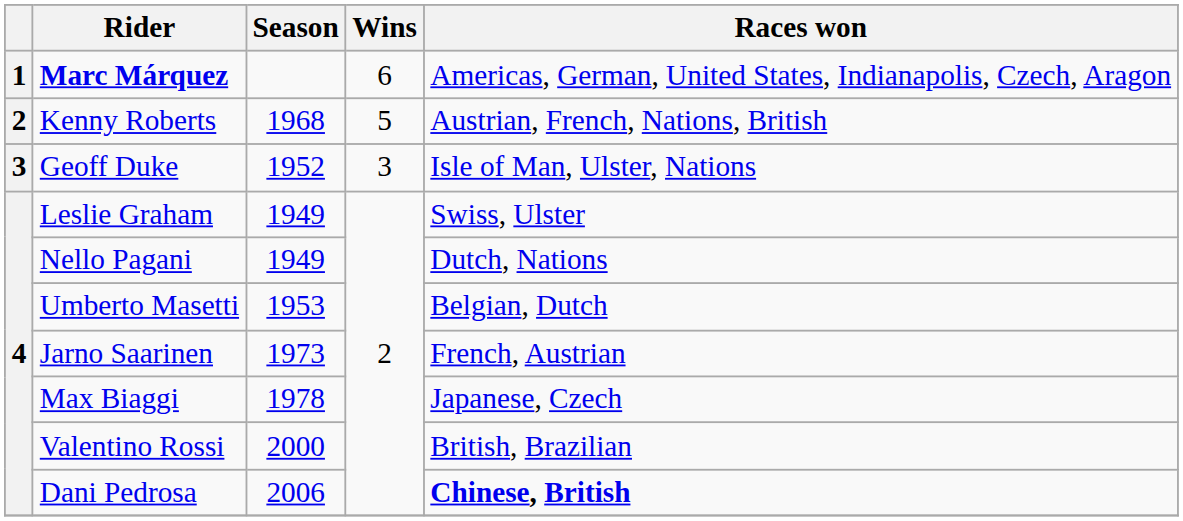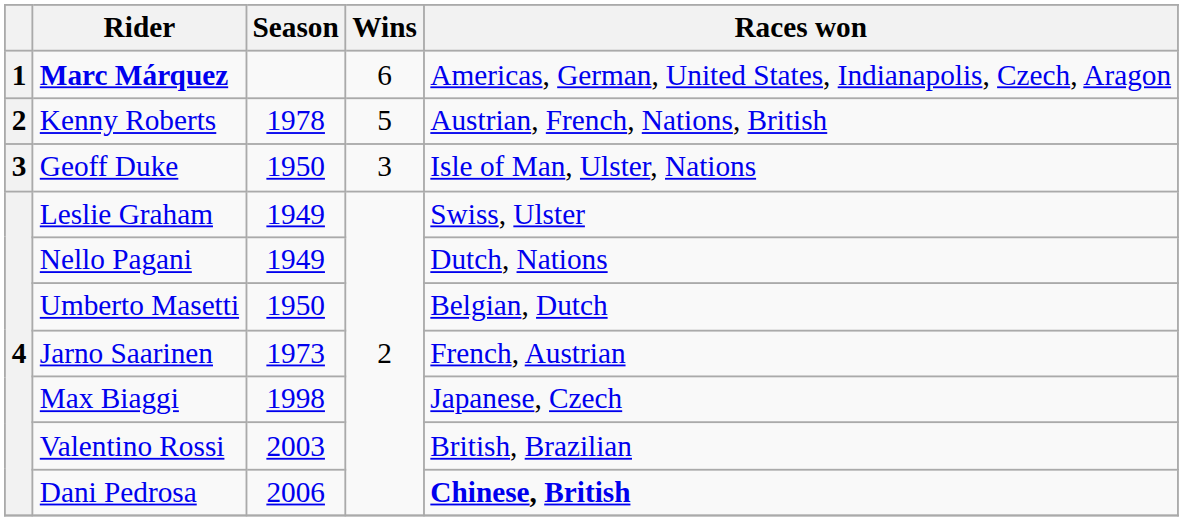Kenny Roberts | Season: 1968 -> 1978
Geoff Duke | Season: 1952 -> 1950
Umberto Masetti | Season: 1953 -> 1950
Max Biaggi | Season: 1978 -> 1998
Valentino Rossi | Season: 2000 -> 2003
